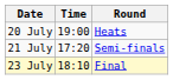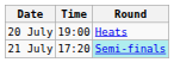21 July | Round: no background -> paleturquoise background
- row: 23 July | 18:10 | Final
